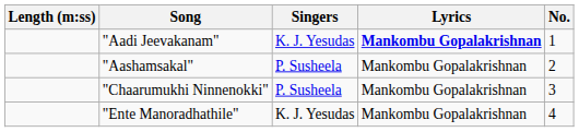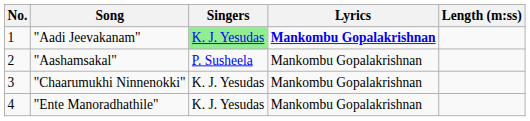columns swapped: No. <-> Length (m:ss)
"Aadi Jeevakanam" | Singers: no background -> lightgreen background
"Chaarumukhi Ninnenokki" | Singers: P. Susheela -> K. J. Yesudas
